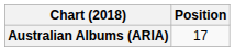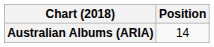Australian Albums (ARIA) | Position: 17 -> 14
